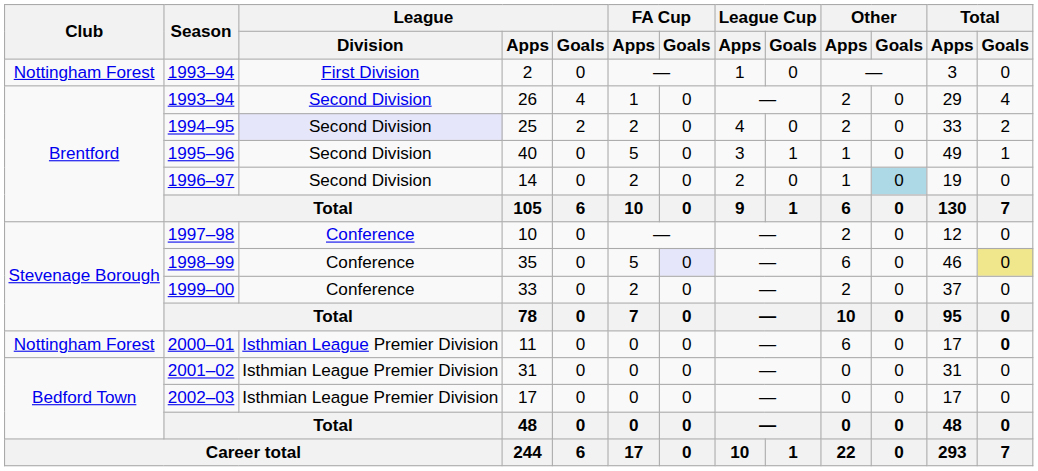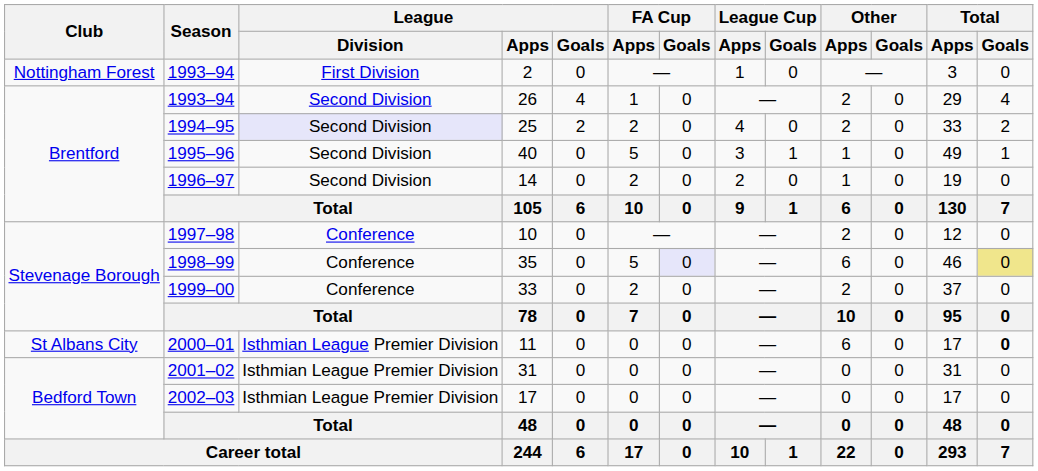14 | Other / Goals: lightblue background -> no background
11 | Club: Nottingham Forest -> St Albans City
